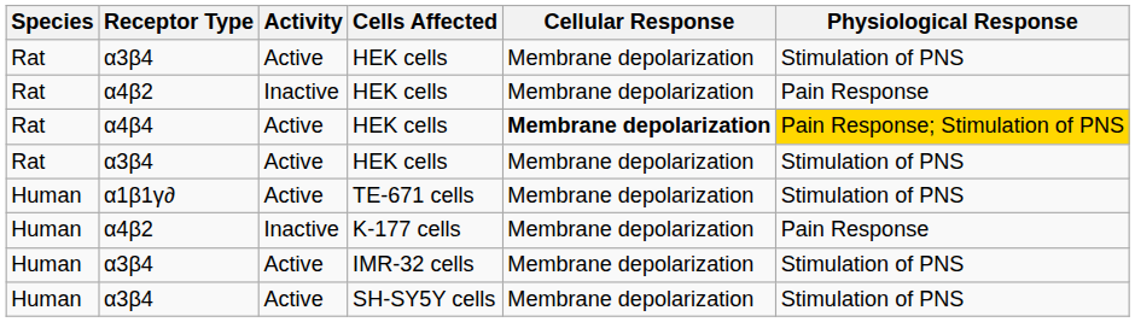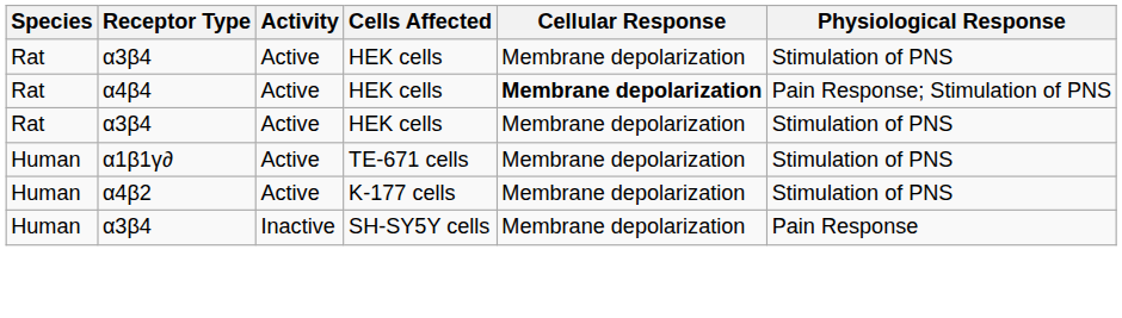- row: Rat | α4β2 | Inactive | HEK cells | Membrane depolarization | Pain Response
α4β4 / HEK cells | Physiological Response: gold background -> no background
K-177 cells | Activity: Inactive -> Active
K-177 cells | Physiological Response: Pain Response -> Stimulation of PNS
- row: Human | α3β4 | Active | IMR-32 cells | Membrane depolarization | Stimulation of PNS
SH-SY5Y cells | Activity: Active -> Inactive
SH-SY5Y cells | Physiological Response: Stimulation of PNS -> Pain Response
